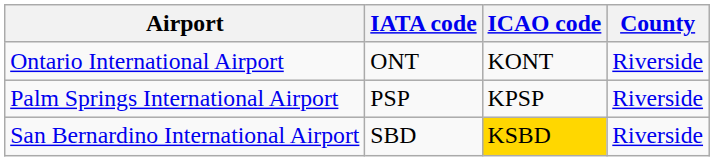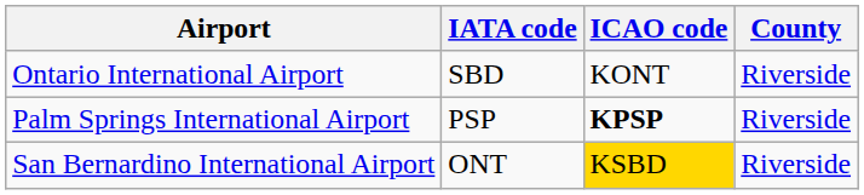Ontario International Airport | IATA code: ONT -> SBD
Palm Springs International Airport | ICAO code: normal -> bold
San Bernardino International Airport | IATA code: SBD -> ONT
